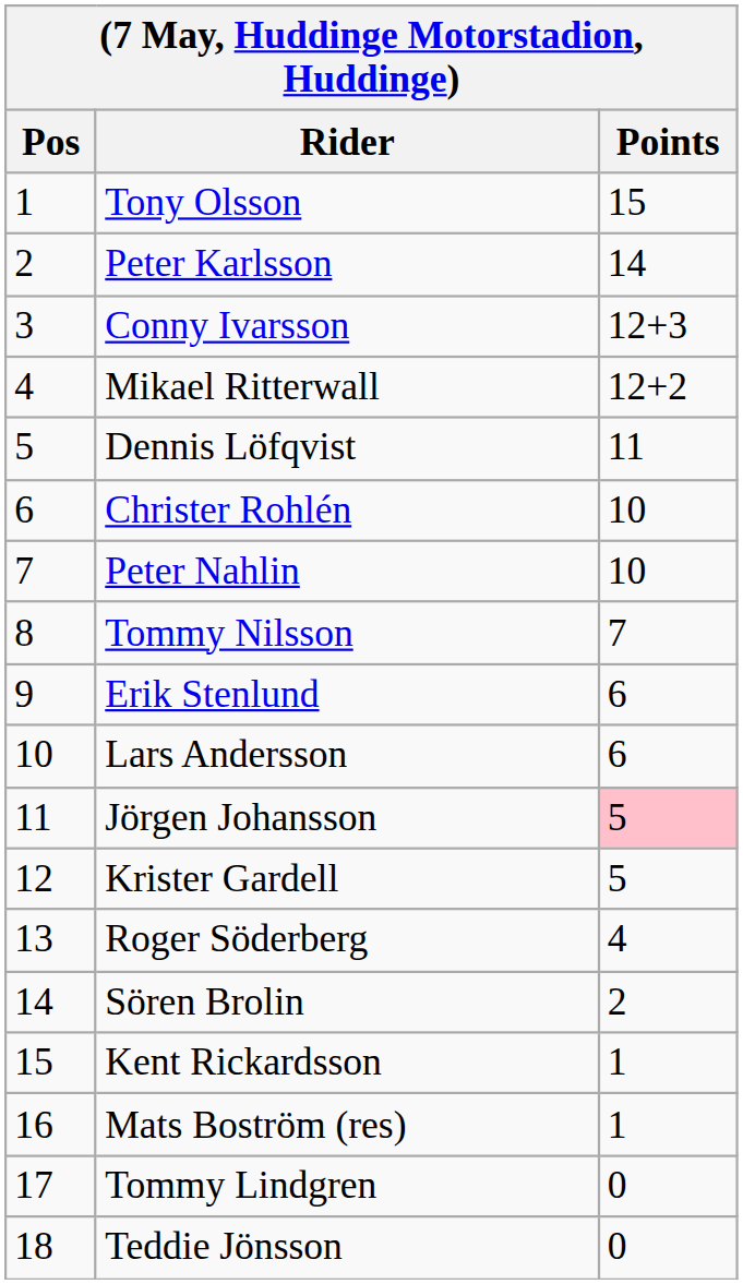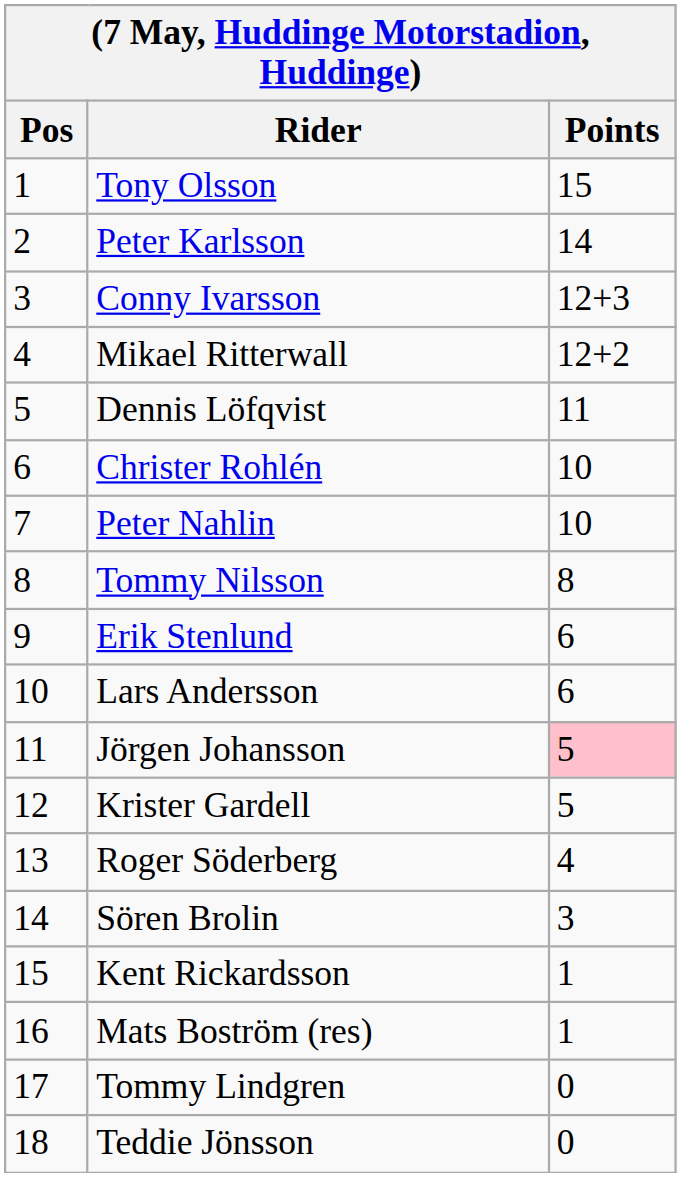Tommy Nilsson | Points: 7 -> 8
Sören Brolin | Points: 2 -> 3
